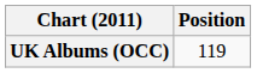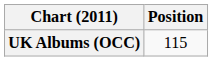UK Albums (OCC) | Position: 119 -> 115
